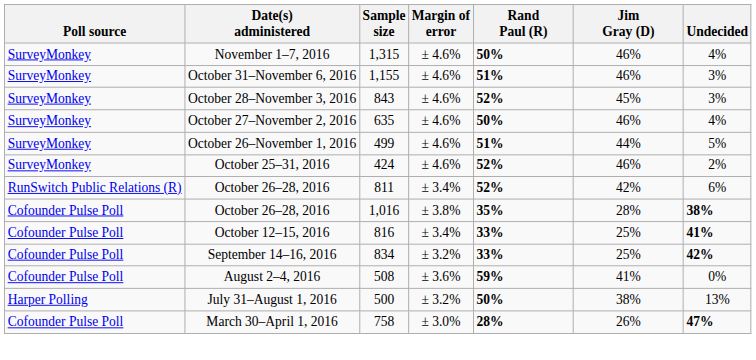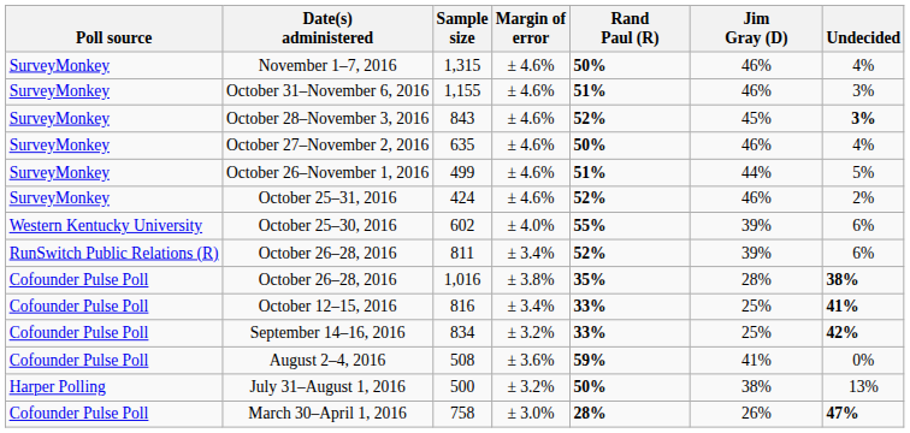October 28–November 3, 2016 | Undecided: normal -> bold
+ row: Western Kentucky University | October 25–30, 2016 | 602 | ± 4.0% | 55% | 39% | 6%
October 26–28, 2016 / 811 | Jim Gray (D): 42% -> 39%
